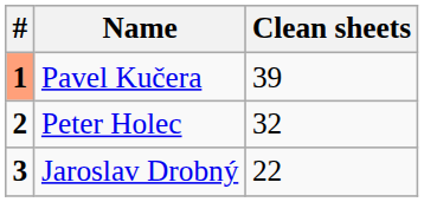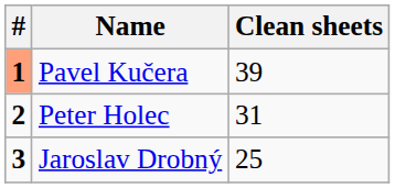Peter Holec | Clean sheets: 32 -> 31
Jaroslav Drobný | Clean sheets: 22 -> 25
